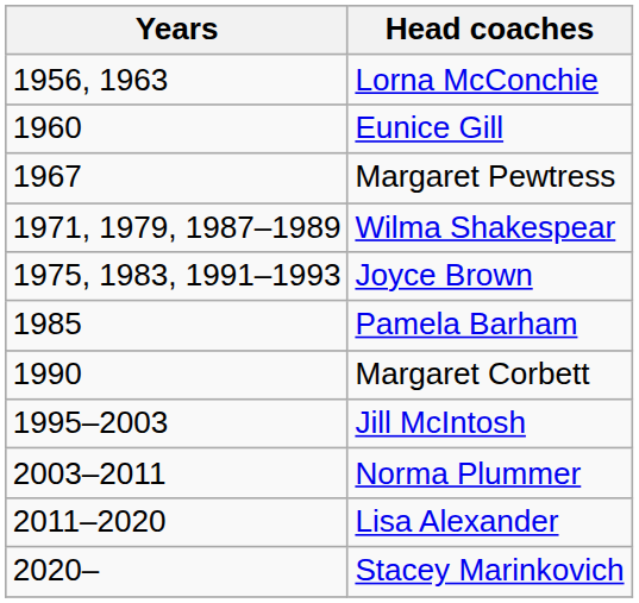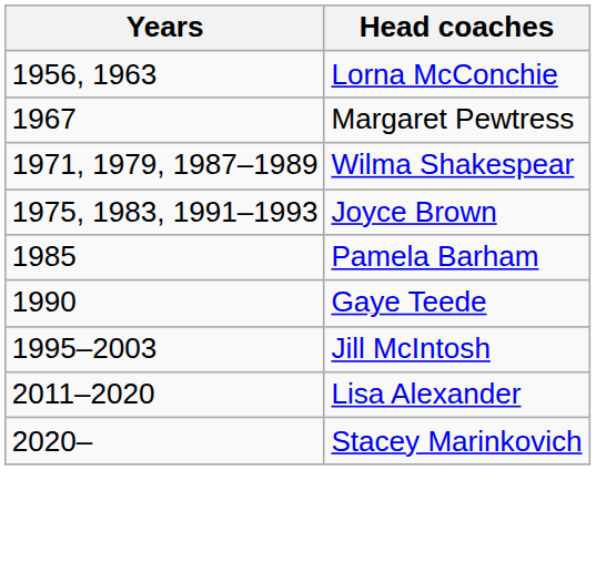- row: 1960 | Eunice Gill
- row: 1990 | Margaret Corbett
+ row: 1990 | Gaye Teede
- row: 2003–2011 | Norma Plummer
